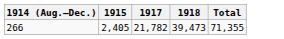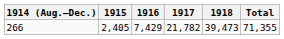+ column: 1916 | 7,429
